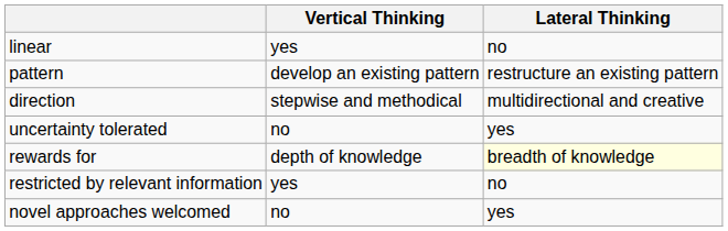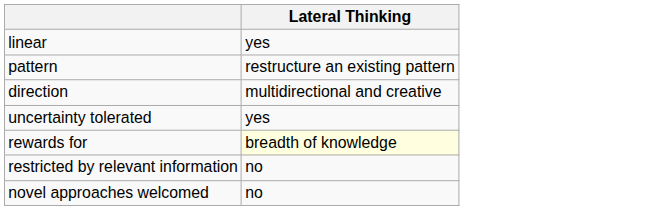- column: Vertical Thinking | yes | develop an existing pattern | stepwise and methodical | no | depth of knowledge | yes | no
linear | Lateral Thinking: no -> yes
novel approaches welcomed | Lateral Thinking: yes -> no
